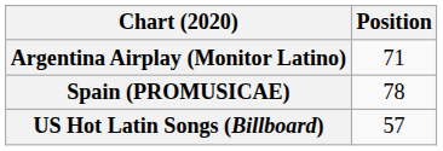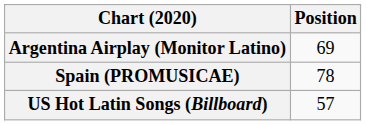Argentina Airplay (Monitor Latino) | Position: 71 -> 69
